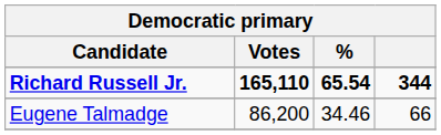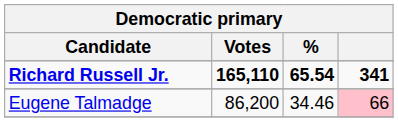Richard Russell Jr. | column 4: 344 -> 341
Eugene Talmadge | column 4: no background -> pink background
